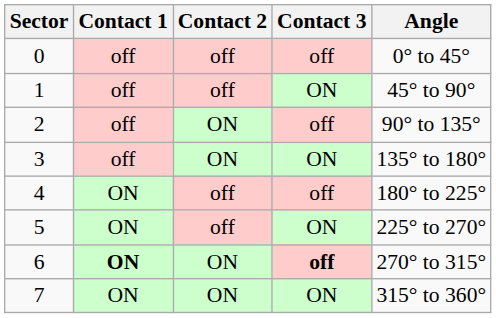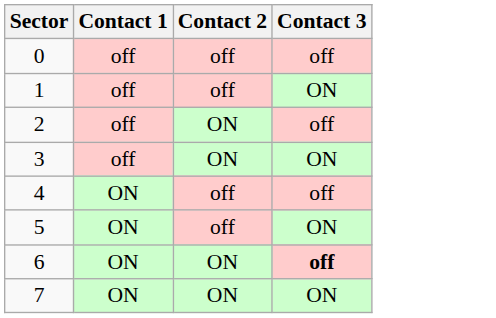- column: Angle | 0° to 45° | 45° to 90° | 90° to 135° | 135° to 180° | 180° to 225° | 225° to 270° | 270° to 315° | 315° to 360°
6 | Contact 1: bold -> normal
